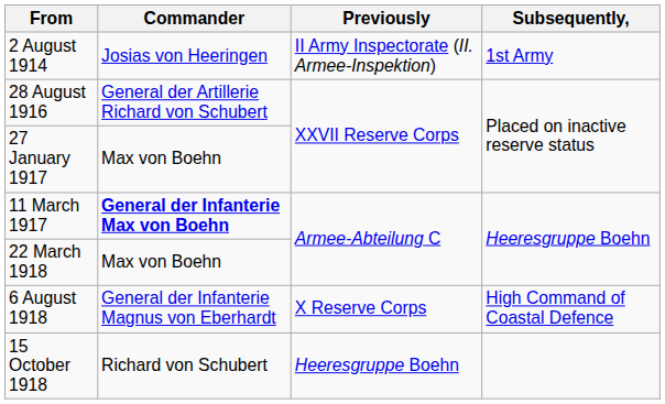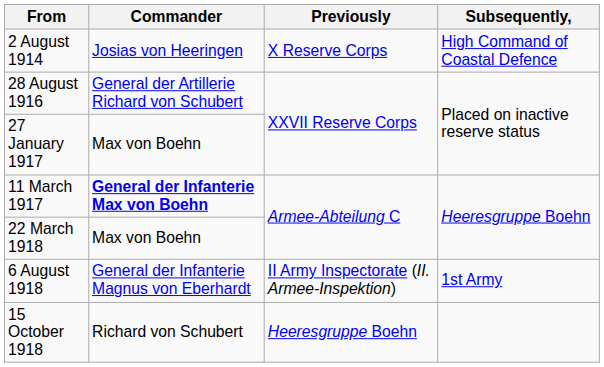2 August 1914 | Previously: II Army Inspectorate (II. Armee-Inspektion) -> X Reserve Corps
2 August 1914 | Subsequently,: 1st Army -> High Command of Coastal Defence
6 August 1918 | Previously: X Reserve Corps -> II Army Inspectorate (II. Armee-Inspektion)
6 August 1918 | Subsequently,: High Command of Coastal Defence -> 1st Army
